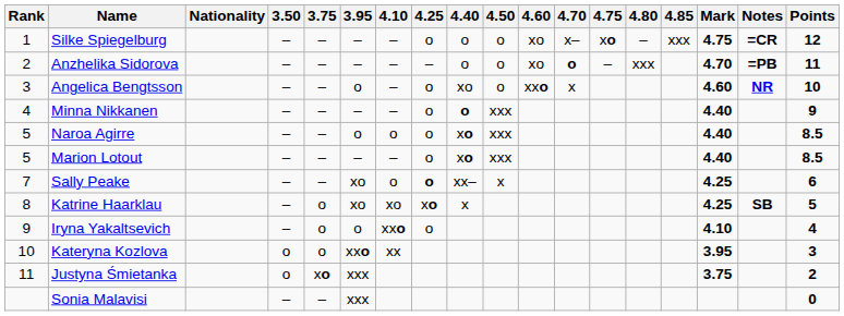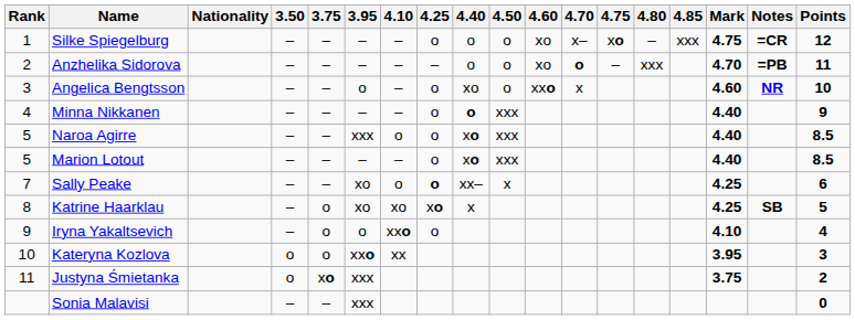Naroa Agirre | 3.95: o -> xxx
